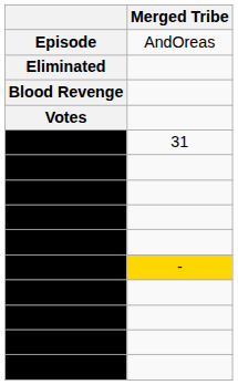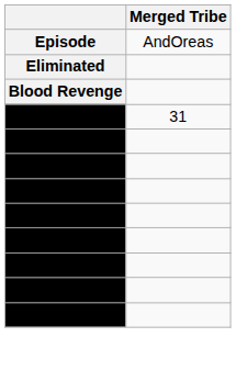- row: Votes
- row: Johanna | -
